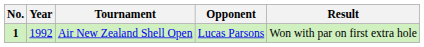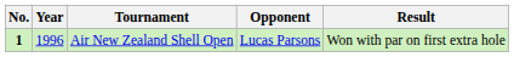Air New Zealand Shell Open | Year: 1992 -> 1996
